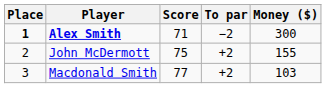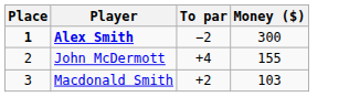- column: Score | 71 | 75 | 77
John McDermott | To par: +2 -> +4
